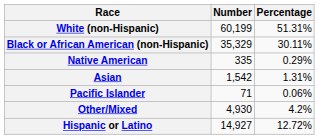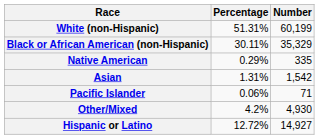columns swapped: Number <-> Percentage
